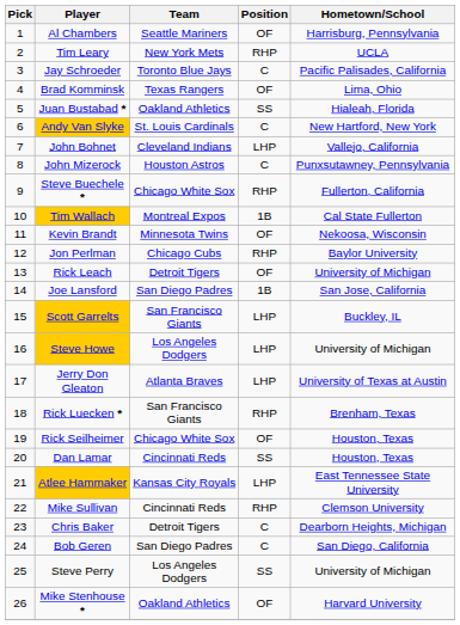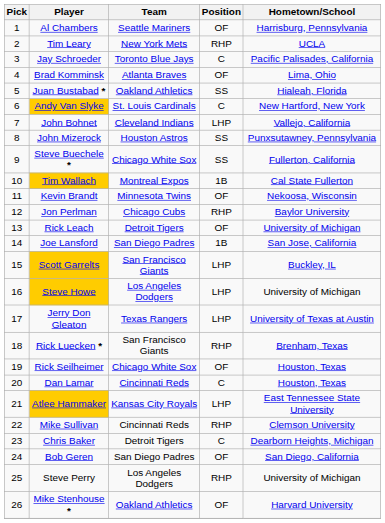Brad Komminsk | Team: Texas Rangers -> Atlanta Braves
John Mizerock | Position: C -> SS
Steve Buechele * | Position: RHP -> SS
Jerry Don Gleaton | Team: Atlanta Braves -> Texas Rangers
Dan Lamar | Position: SS -> C
Bob Geren | Position: C -> OF
Steve Perry | Position: SS -> RHP
